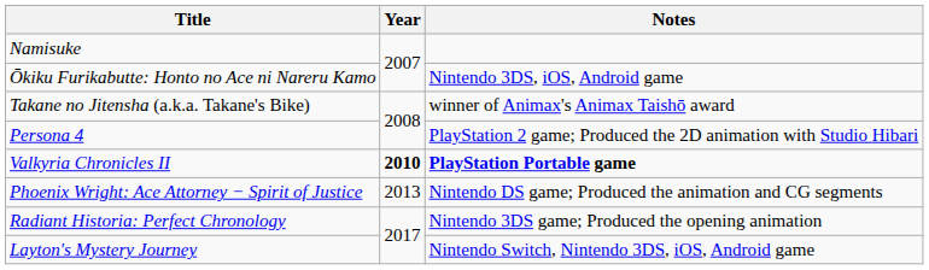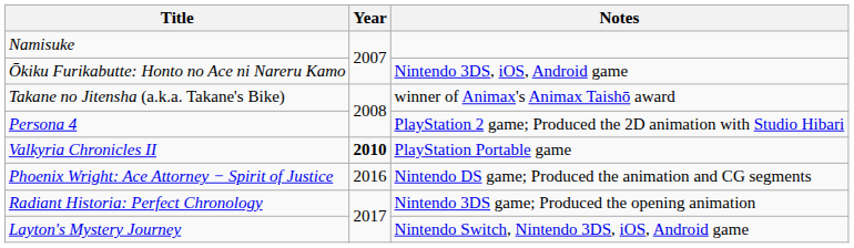Valkyria Chronicles II | Notes: bold -> normal
Phoenix Wright: Ace Attorney − Spirit of Justice | Year: 2013 -> 2016
